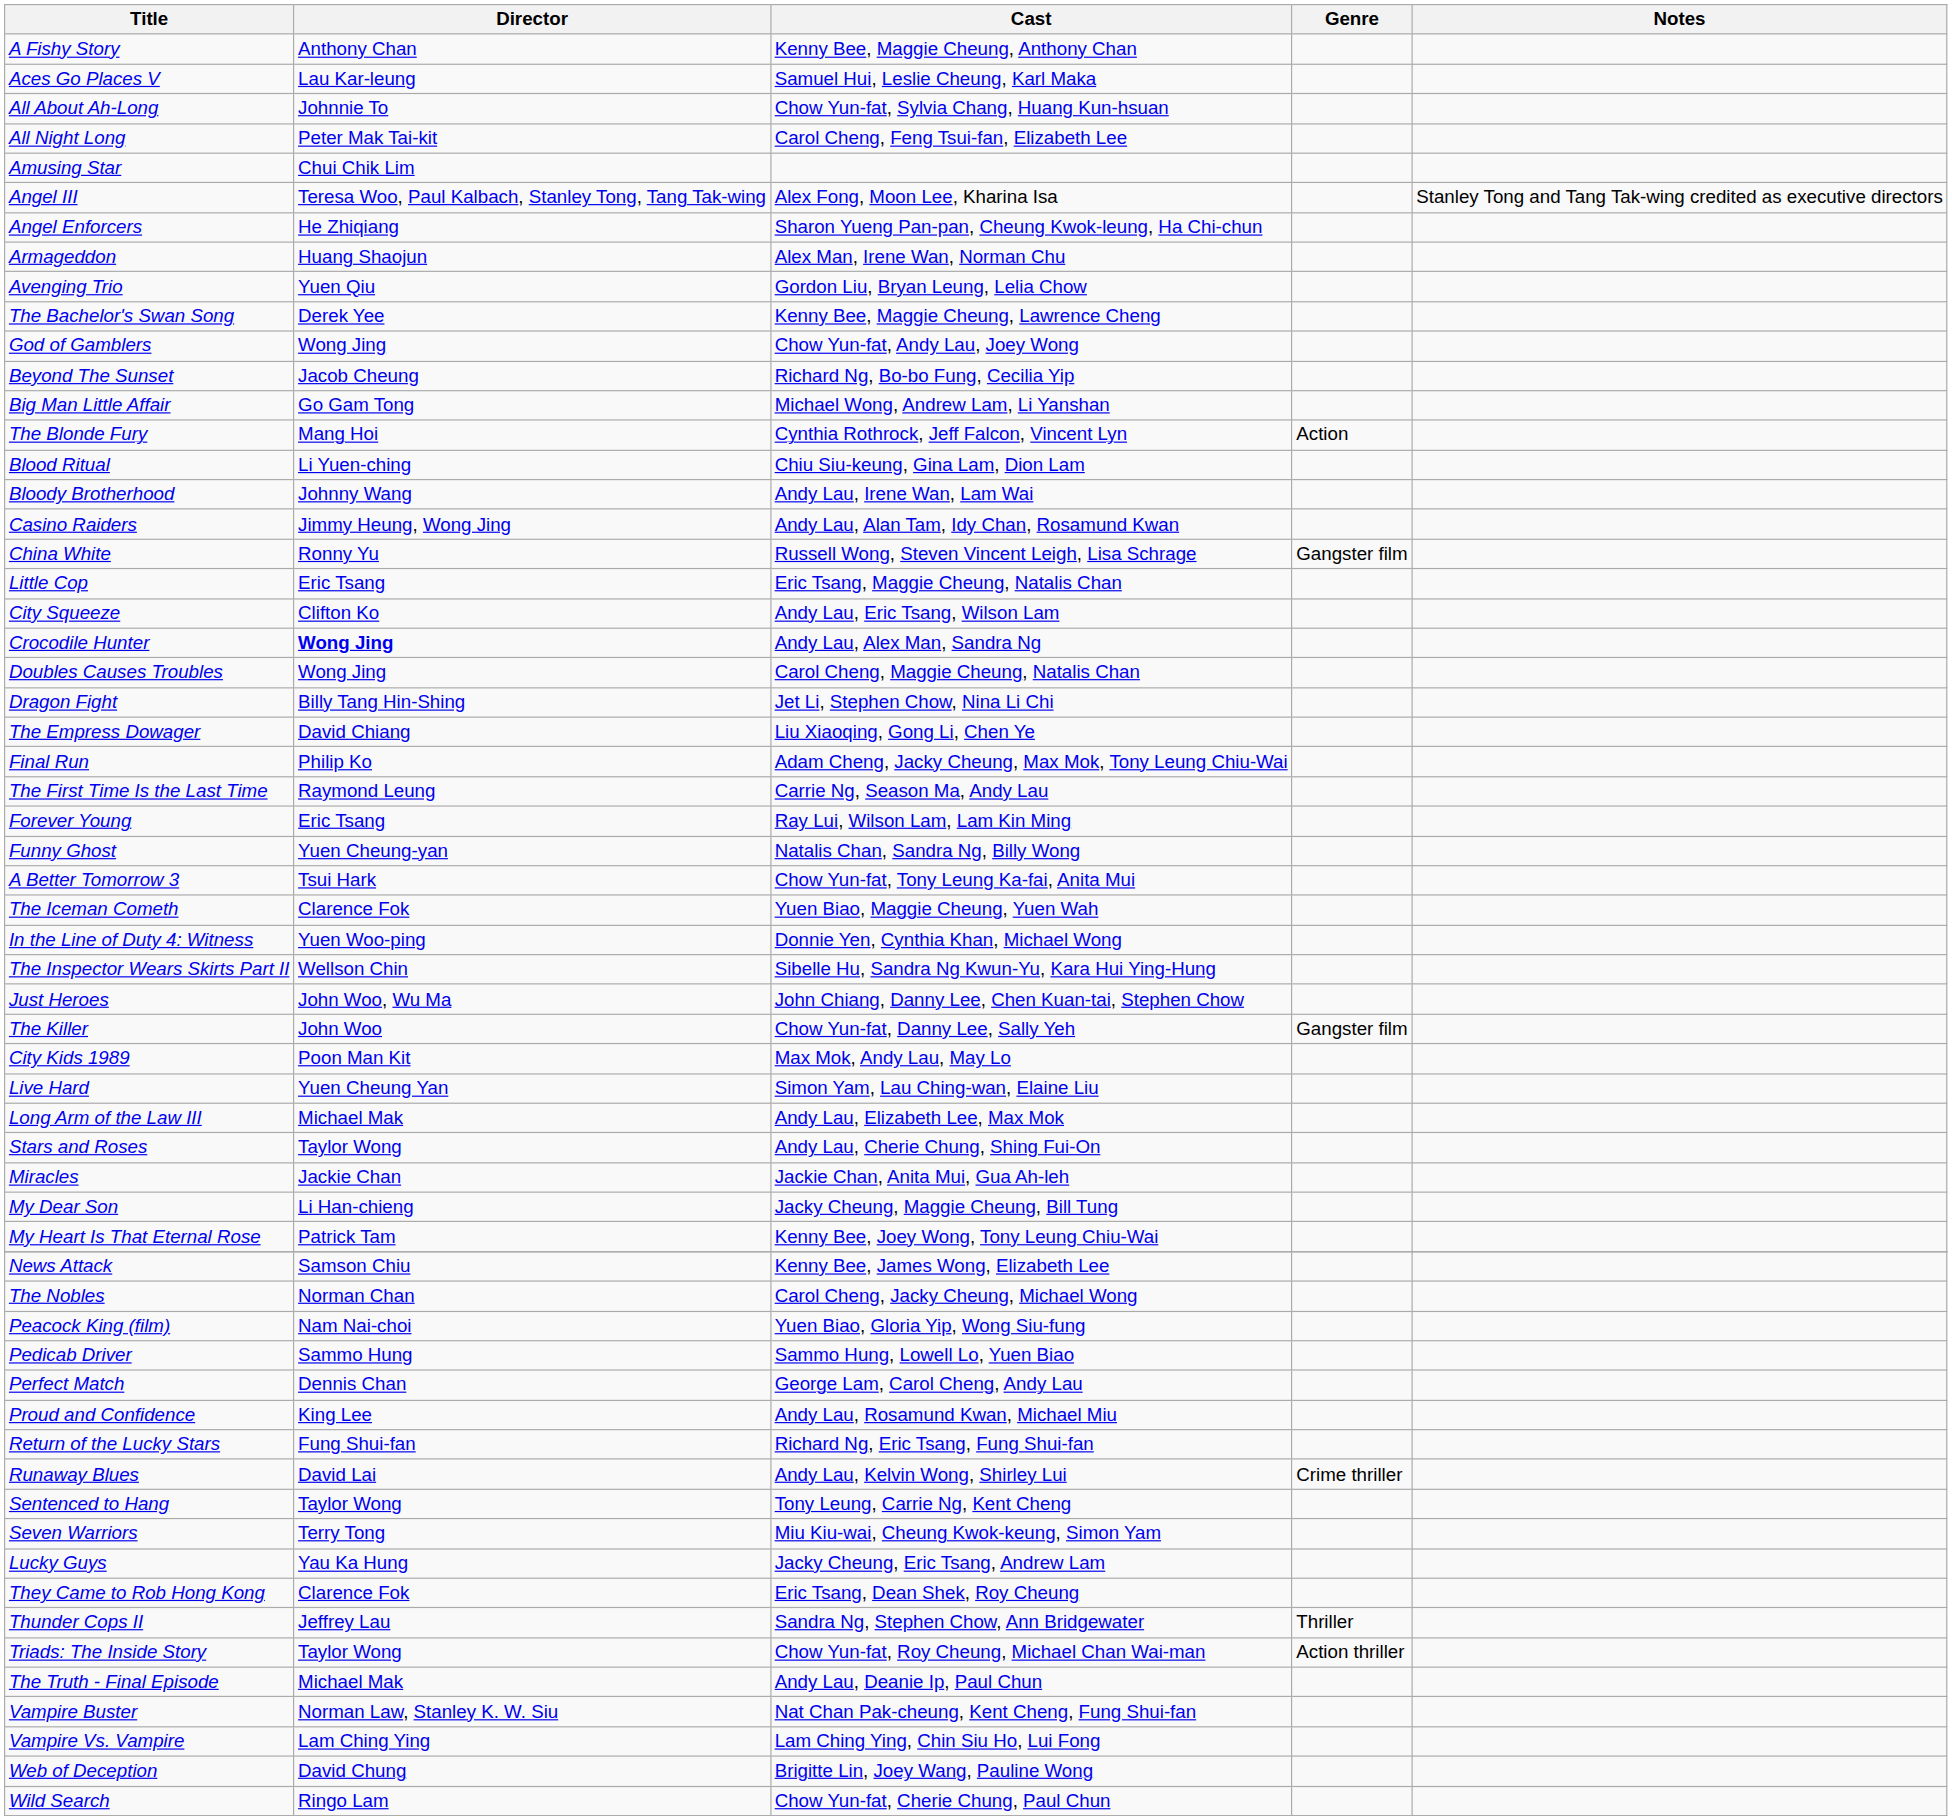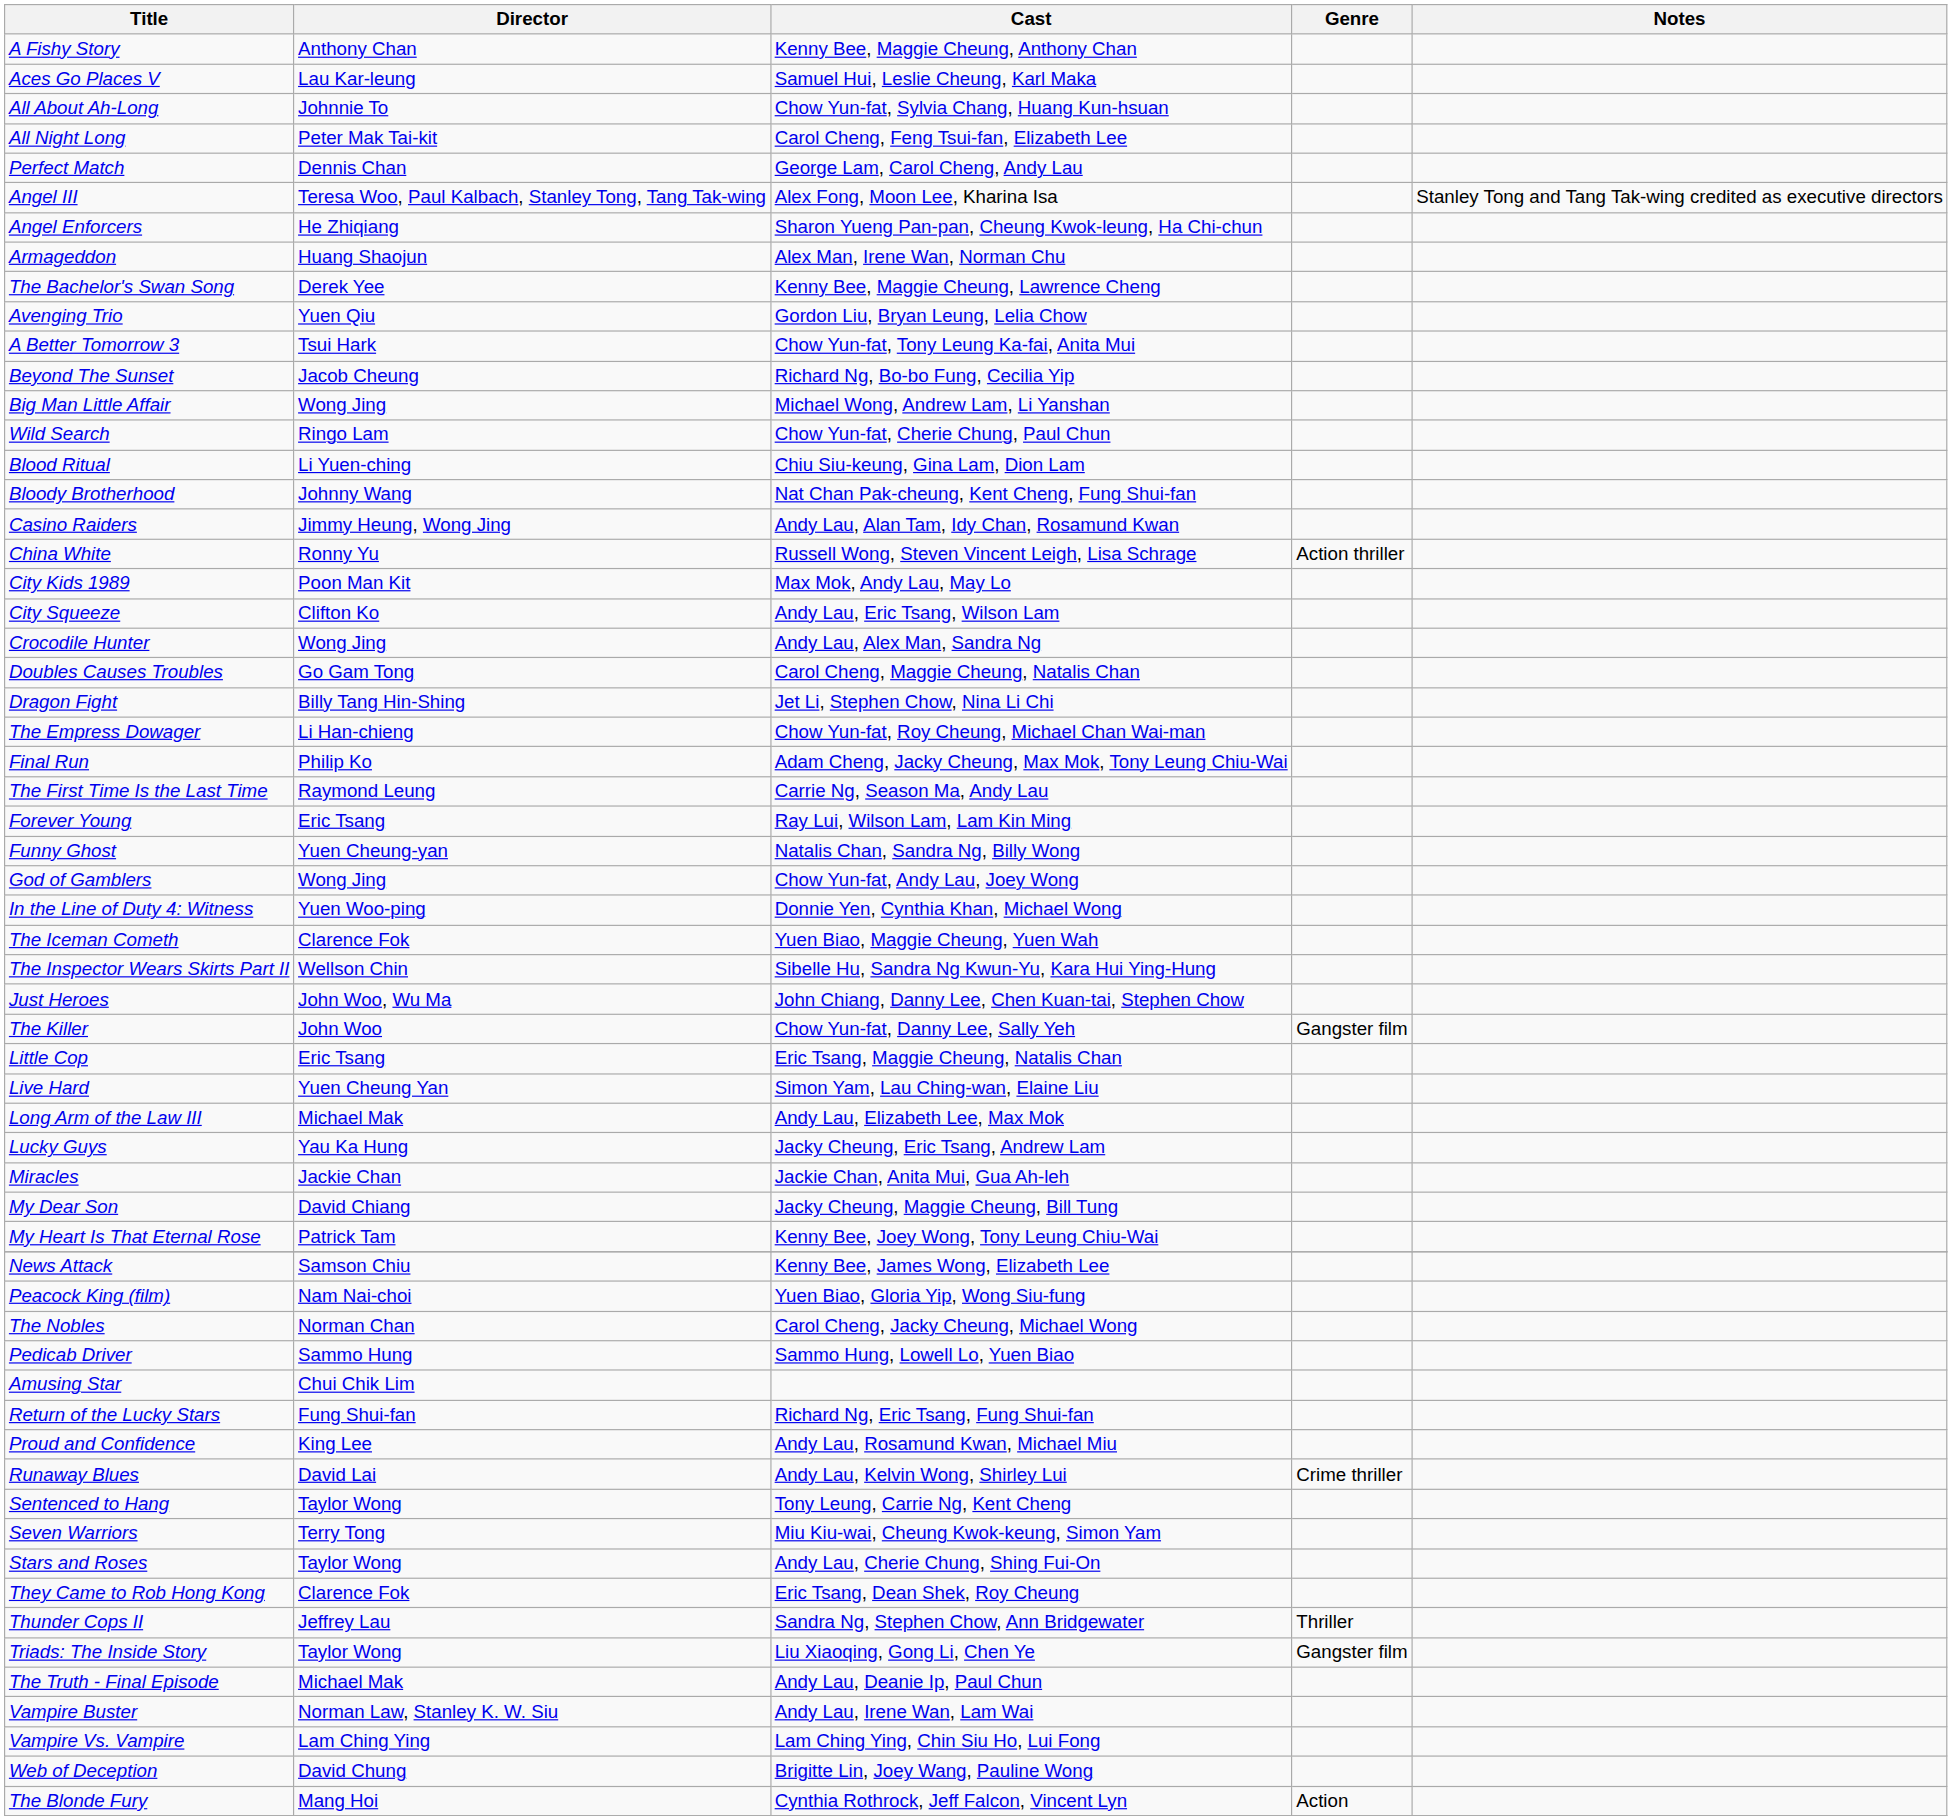rows swapped: Amusing Star <-> Perfect Match
rows swapped: Avenging Trio <-> The Bachelor's Swan Song
rows swapped: A Better Tomorrow 3 <-> God of Gamblers
Big Man Little Affair | Director: Go Gam Tong -> Wong Jing
rows swapped: The Blonde Fury <-> Wild Search
Bloody Brotherhood | Cast: Andy Lau, Irene Wan, Lam Wai -> Nat Chan Pak-cheung, Kent Cheng, Fung Shui-fan
China White | Genre: Gangster film -> Action thriller
rows swapped: City Kids 1989 <-> Little Cop
Crocodile Hunter | Director: bold -> normal
Doubles Causes Troubles | Director: Wong Jing -> Go Gam Tong
The Empress Dowager | Director: David Chiang -> Li Han-chieng
The Empress Dowager | Cast: Liu Xiaoqing, Gong Li, Chen Ye -> Chow Yun-fat, Roy Cheung, Michael Chan Wai-man
rows swapped: The Iceman Cometh <-> In the Line of Duty 4: Witness
rows swapped: Lucky Guys <-> Stars and Roses
My Dear Son | Director: Li Han-chieng -> David Chiang
rows swapped: The Nobles <-> Peacock King (film)
rows swapped: Proud and Confidence <-> Return of the Lucky Stars
Triads: The Inside Story | Cast: Chow Yun-fat, Roy Cheung, Michael Chan Wai-man -> Liu Xiaoqing, Gong Li, Chen Ye
Triads: The Inside Story | Genre: Action thriller -> Gangster film
Vampire Buster | Cast: Nat Chan Pak-cheung, Kent Cheng, Fung Shui-fan -> Andy Lau, Irene Wan, Lam Wai
